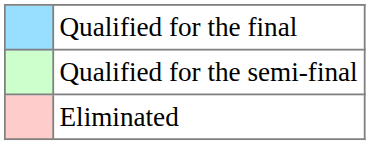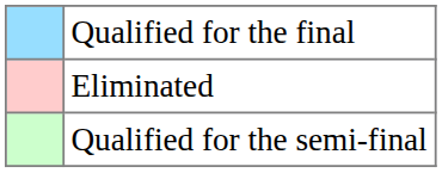rows swapped: Qualified for the semi-final <-> Eliminated
